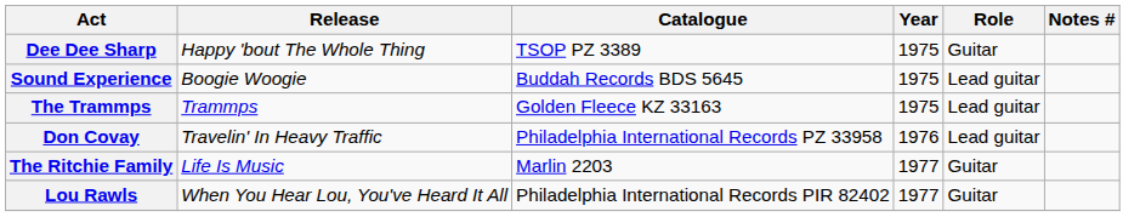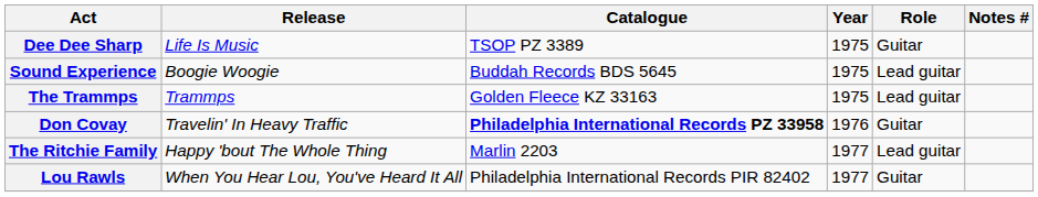Dee Dee Sharp | Release: Happy 'bout The Whole Thing -> Life Is Music
Don Covay | Catalogue: normal -> bold
Don Covay | Role: Lead guitar -> Guitar
The Ritchie Family | Release: Life Is Music -> Happy 'bout The Whole Thing
The Ritchie Family | Role: Guitar -> Lead guitar
